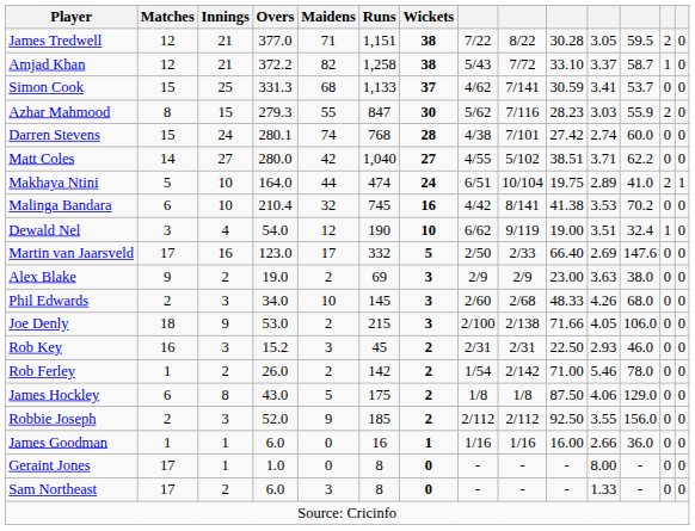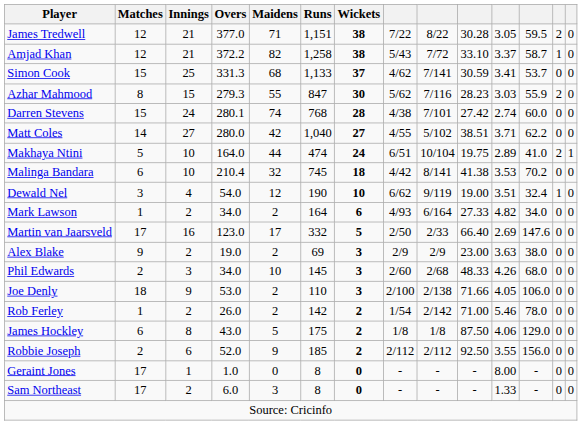Malinga Bandara | Wickets: 16 -> 18
+ row: Mark Lawson | 1 | 2 | 34.0 | 2 | 164 | 6 | 4/93 | 6/164 | 27.33 | 4.82 | 34.0 | 0 | 0
Joe Denly | Runs: 215 -> 110
- row: Rob Key | 16 | 3 | 15.2 | 3 | 45 | 2 | 2/31 | 2/31 | 22.50 | 2.93 | 46.0 | 0 | 0
Robbie Joseph | Innings: 3 -> 6
- row: James Goodman | 1 | 1 | 6.0 | 0 | 16 | 1 | 1/16 | 1/16 | 16.00 | 2.66 | 36.0 | 0 | 0
